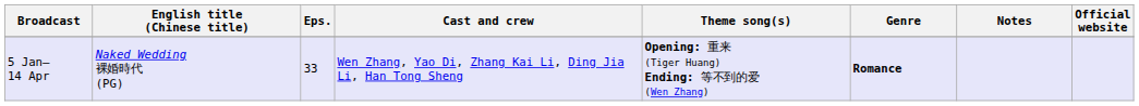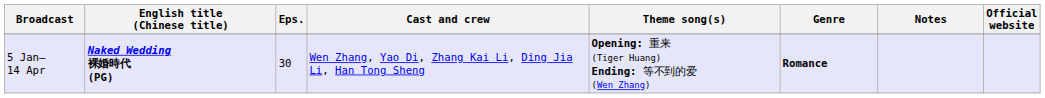5 Jan– 14 Apr | English title (Chinese title): normal -> bold
5 Jan– 14 Apr | Eps.: 33 -> 30
